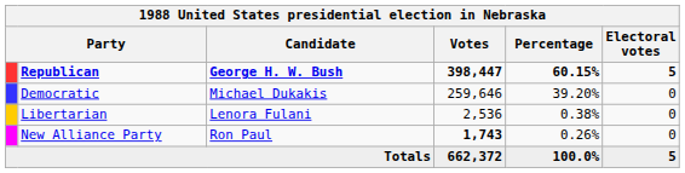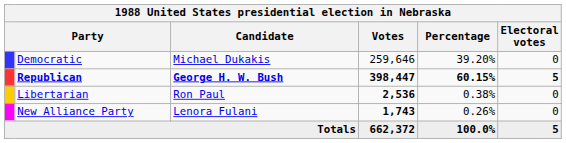rows swapped: Republican <-> Democratic
Libertarian | Candidate: Lenora Fulani -> Ron Paul
Libertarian | Votes: normal -> bold
New Alliance Party | Candidate: Ron Paul -> Lenora Fulani
